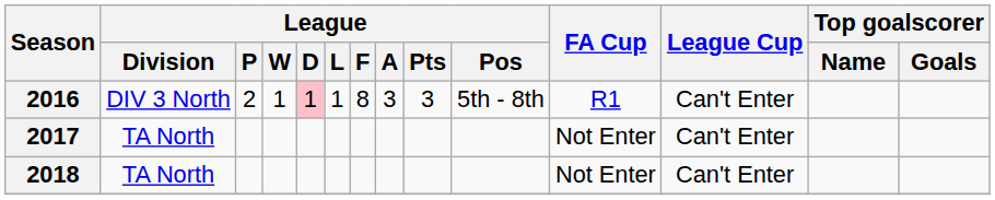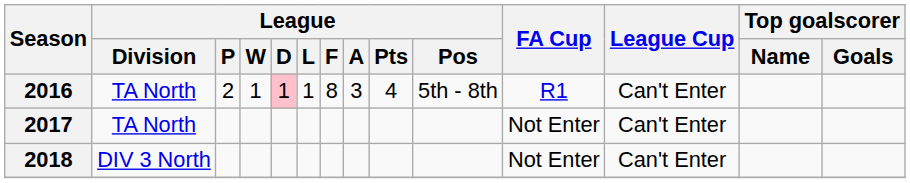2016 | League / Division: DIV 3 North -> TA North
2016 | League / Pts: 3 -> 4
2018 | League / Division: TA North -> DIV 3 North
